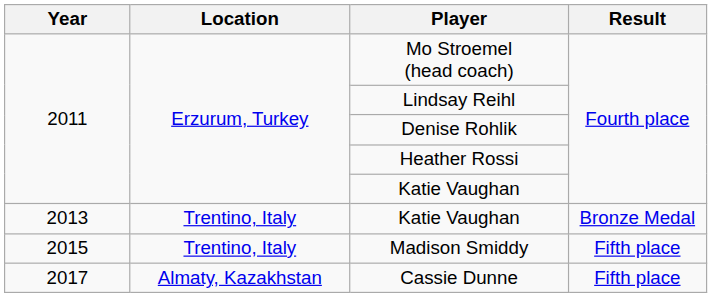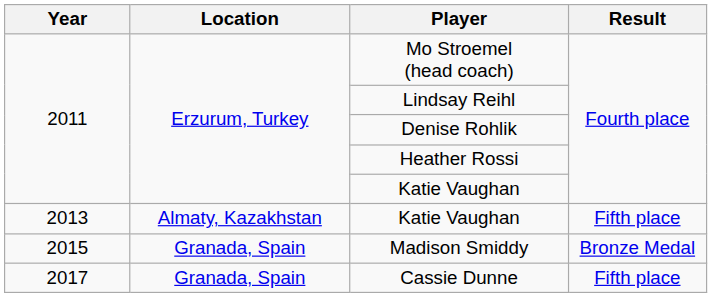2013 / Katie Vaughan | Location: Trentino, Italy -> Almaty, Kazakhstan
2013 / Katie Vaughan | Result: Bronze Medal -> Fifth place
Madison Smiddy | Location: Trentino, Italy -> Granada, Spain
Madison Smiddy | Result: Fifth place -> Bronze Medal
Cassie Dunne | Location: Almaty, Kazakhstan -> Granada, Spain
